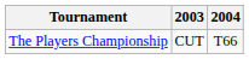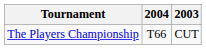columns swapped: 2003 <-> 2004
